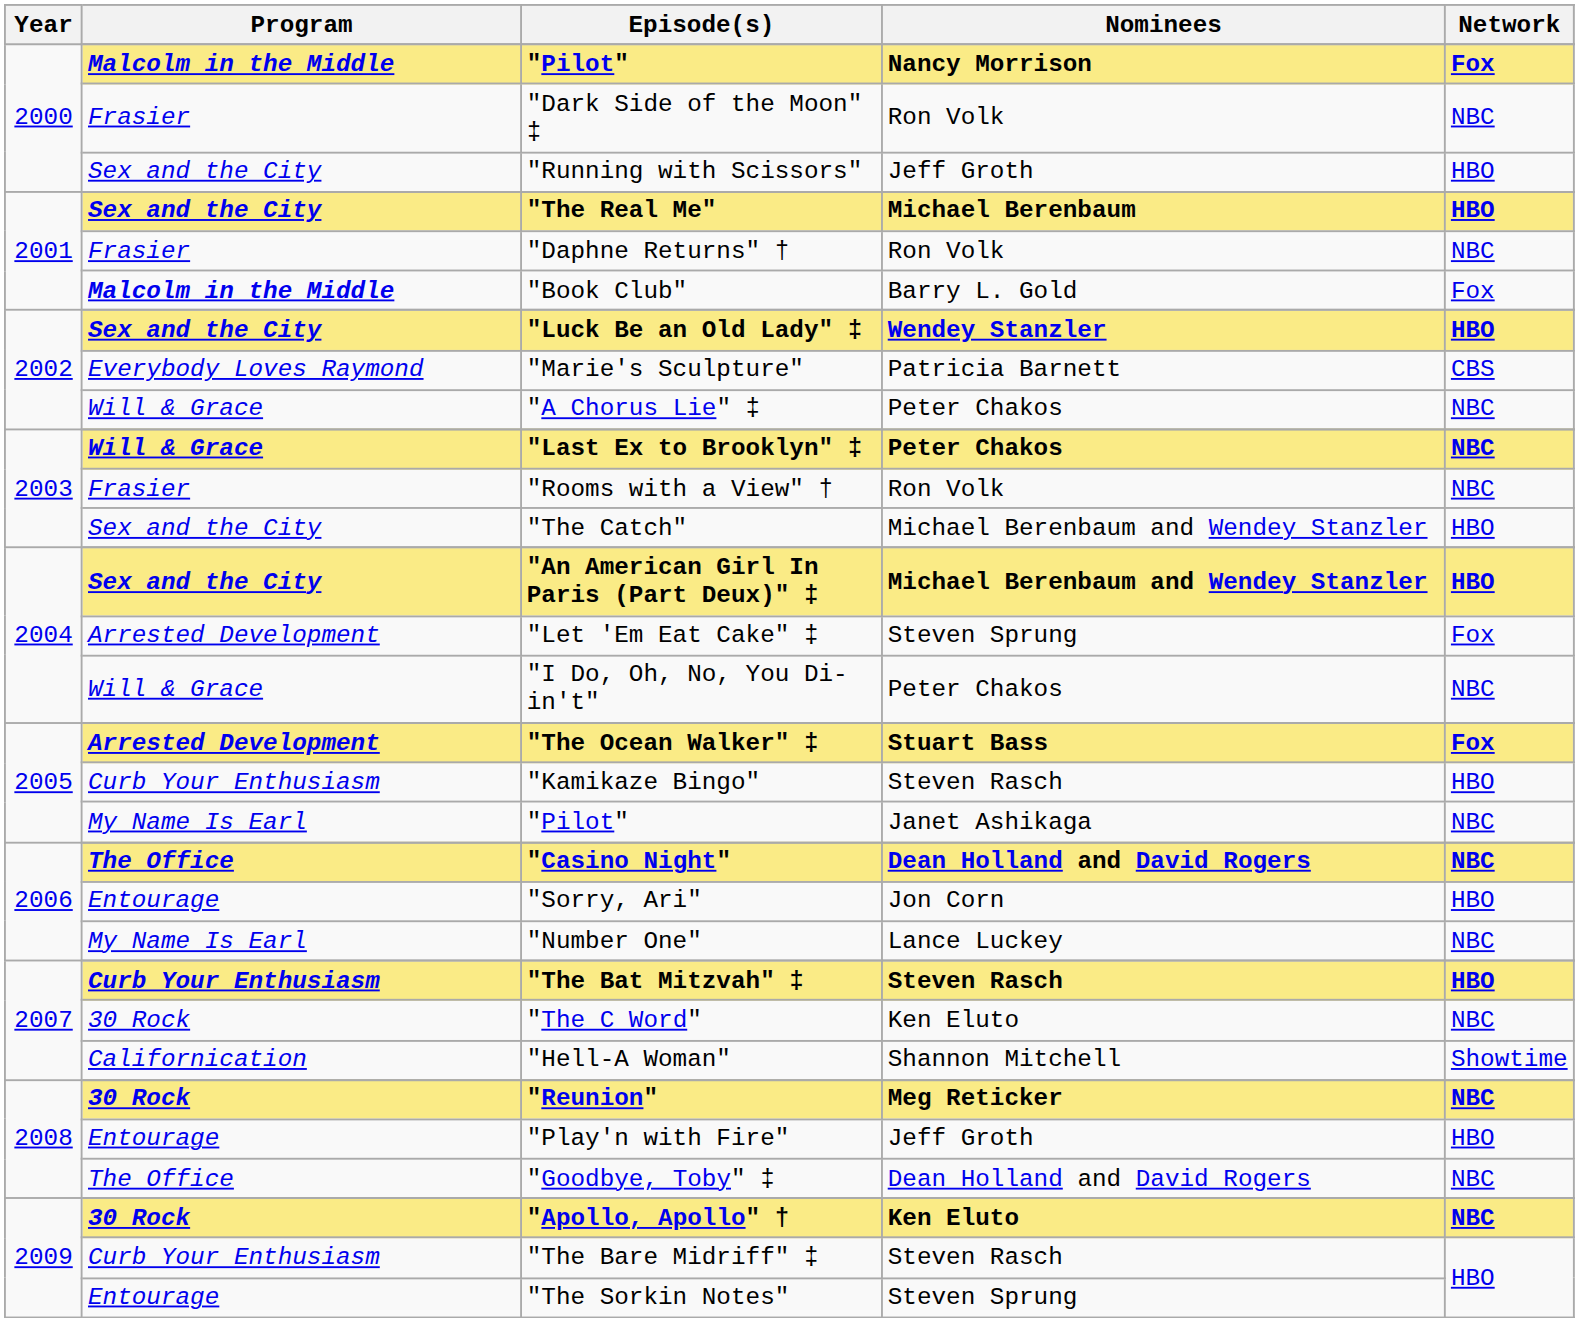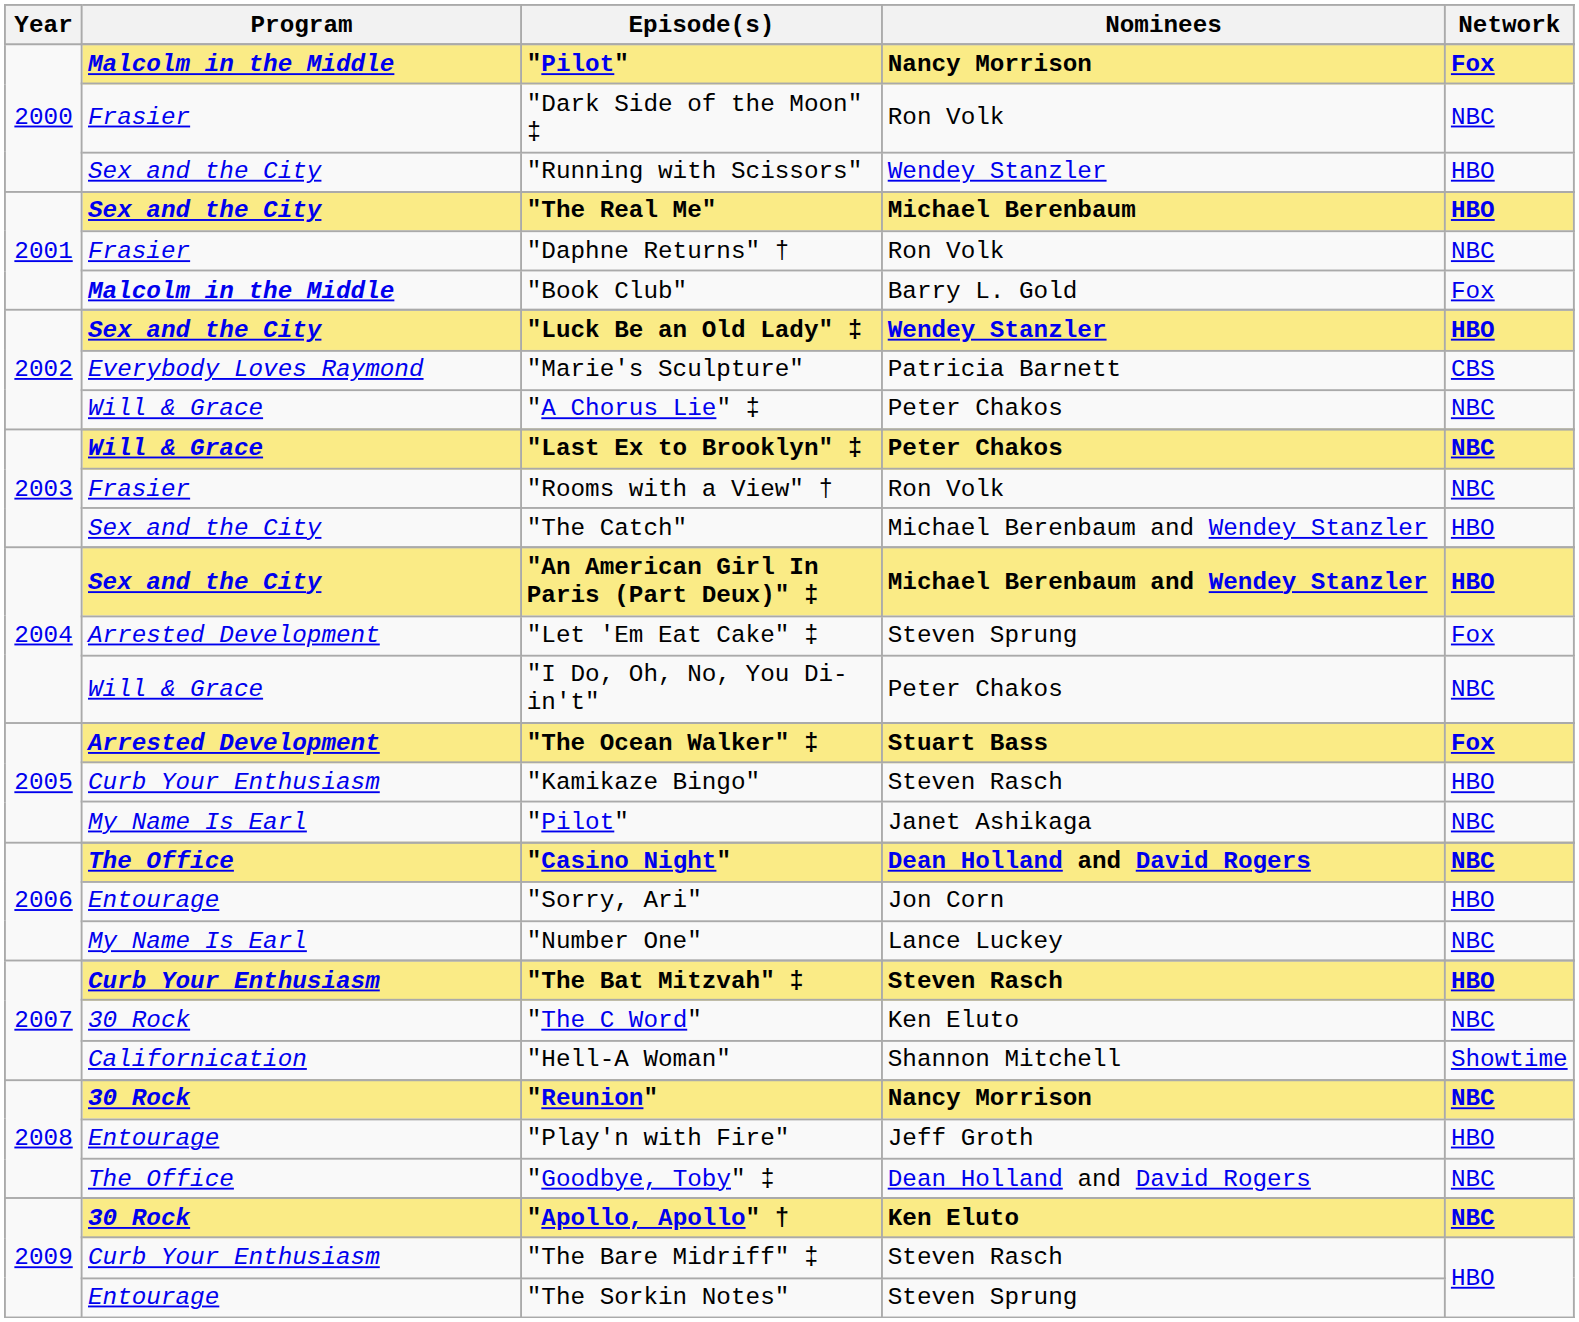"Running with Scissors" | Nominees: Jeff Groth -> Wendey Stanzler
"Reunion" | Nominees: Meg Reticker -> Nancy Morrison
